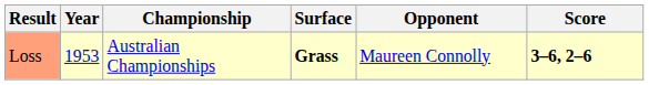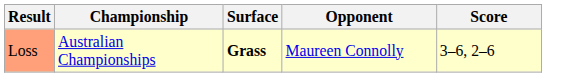- column: Year | 1953
Loss | Score: bold -> normal
